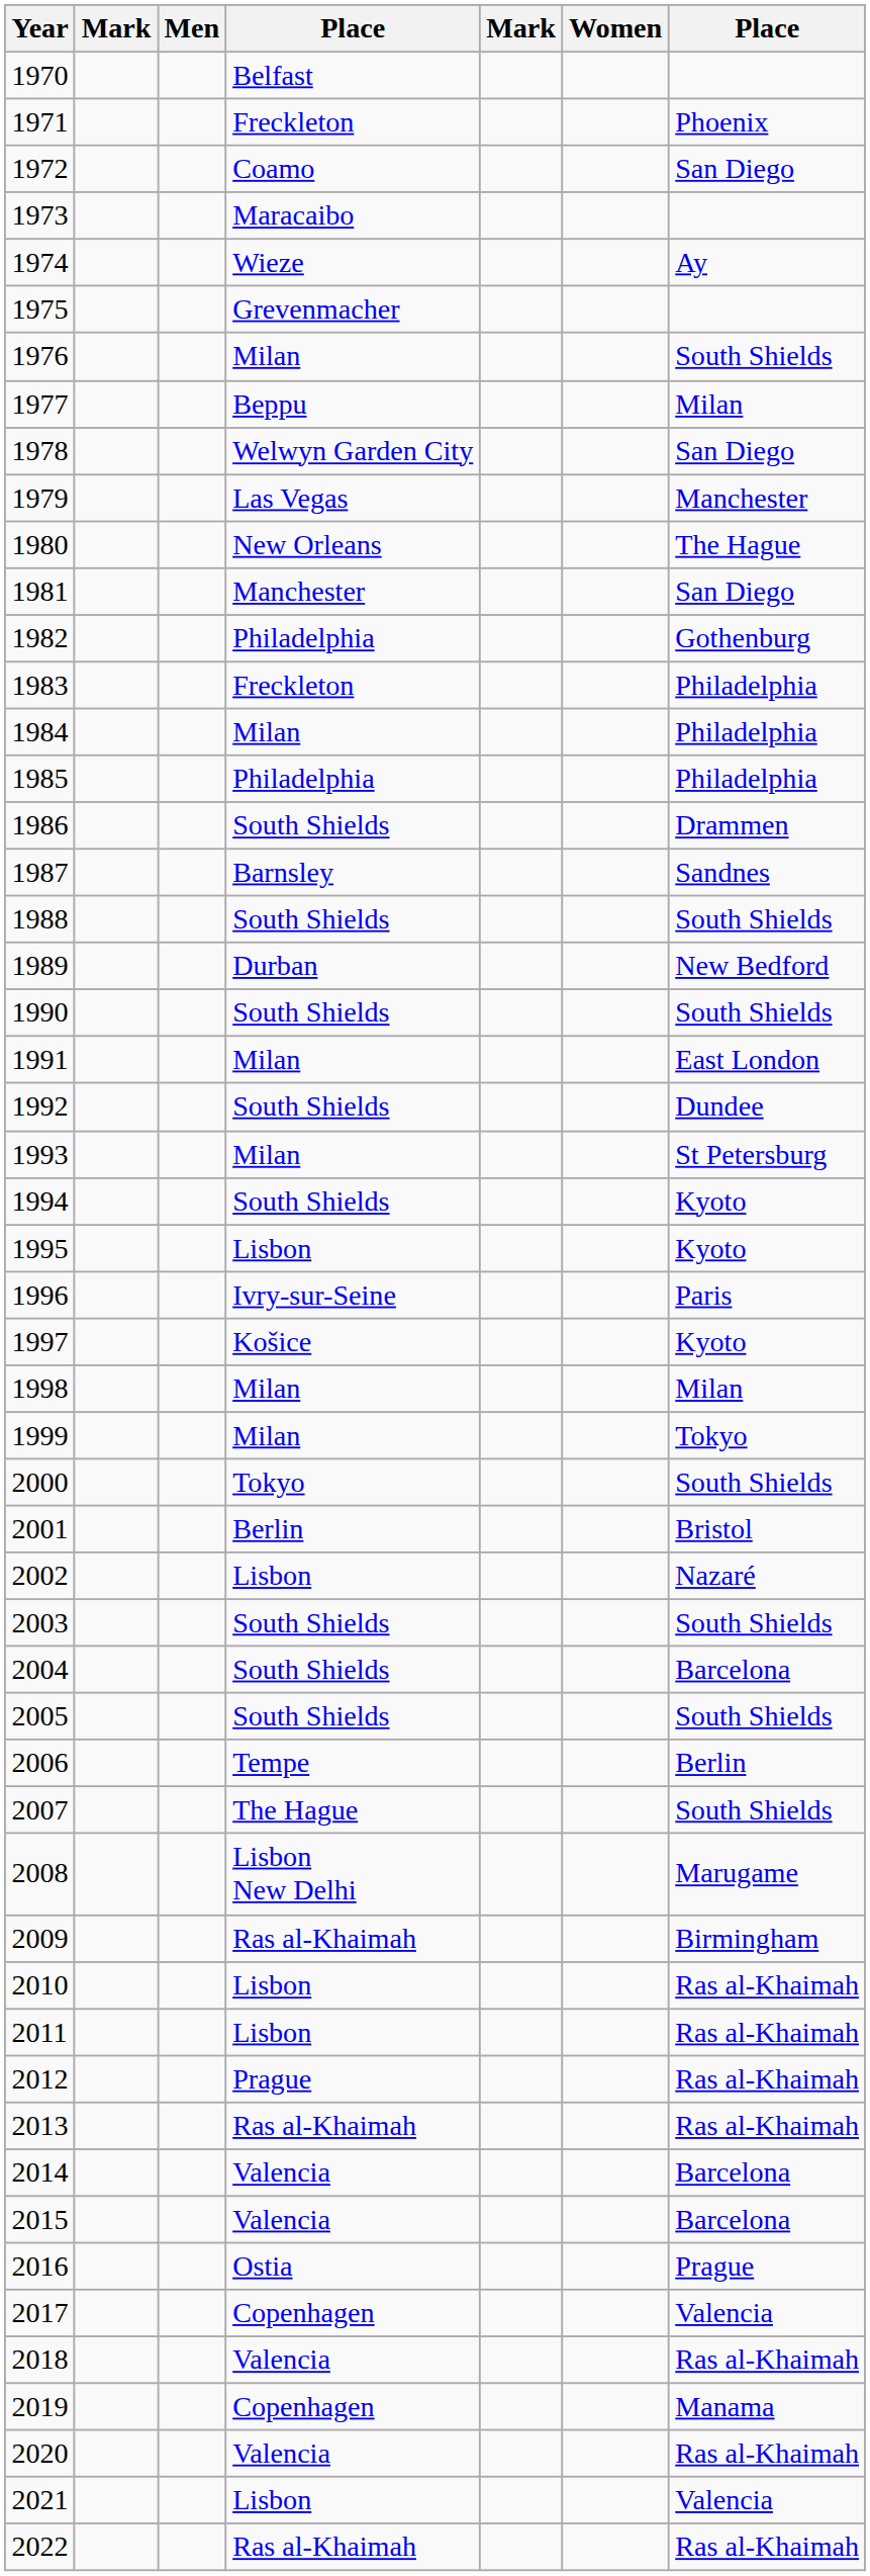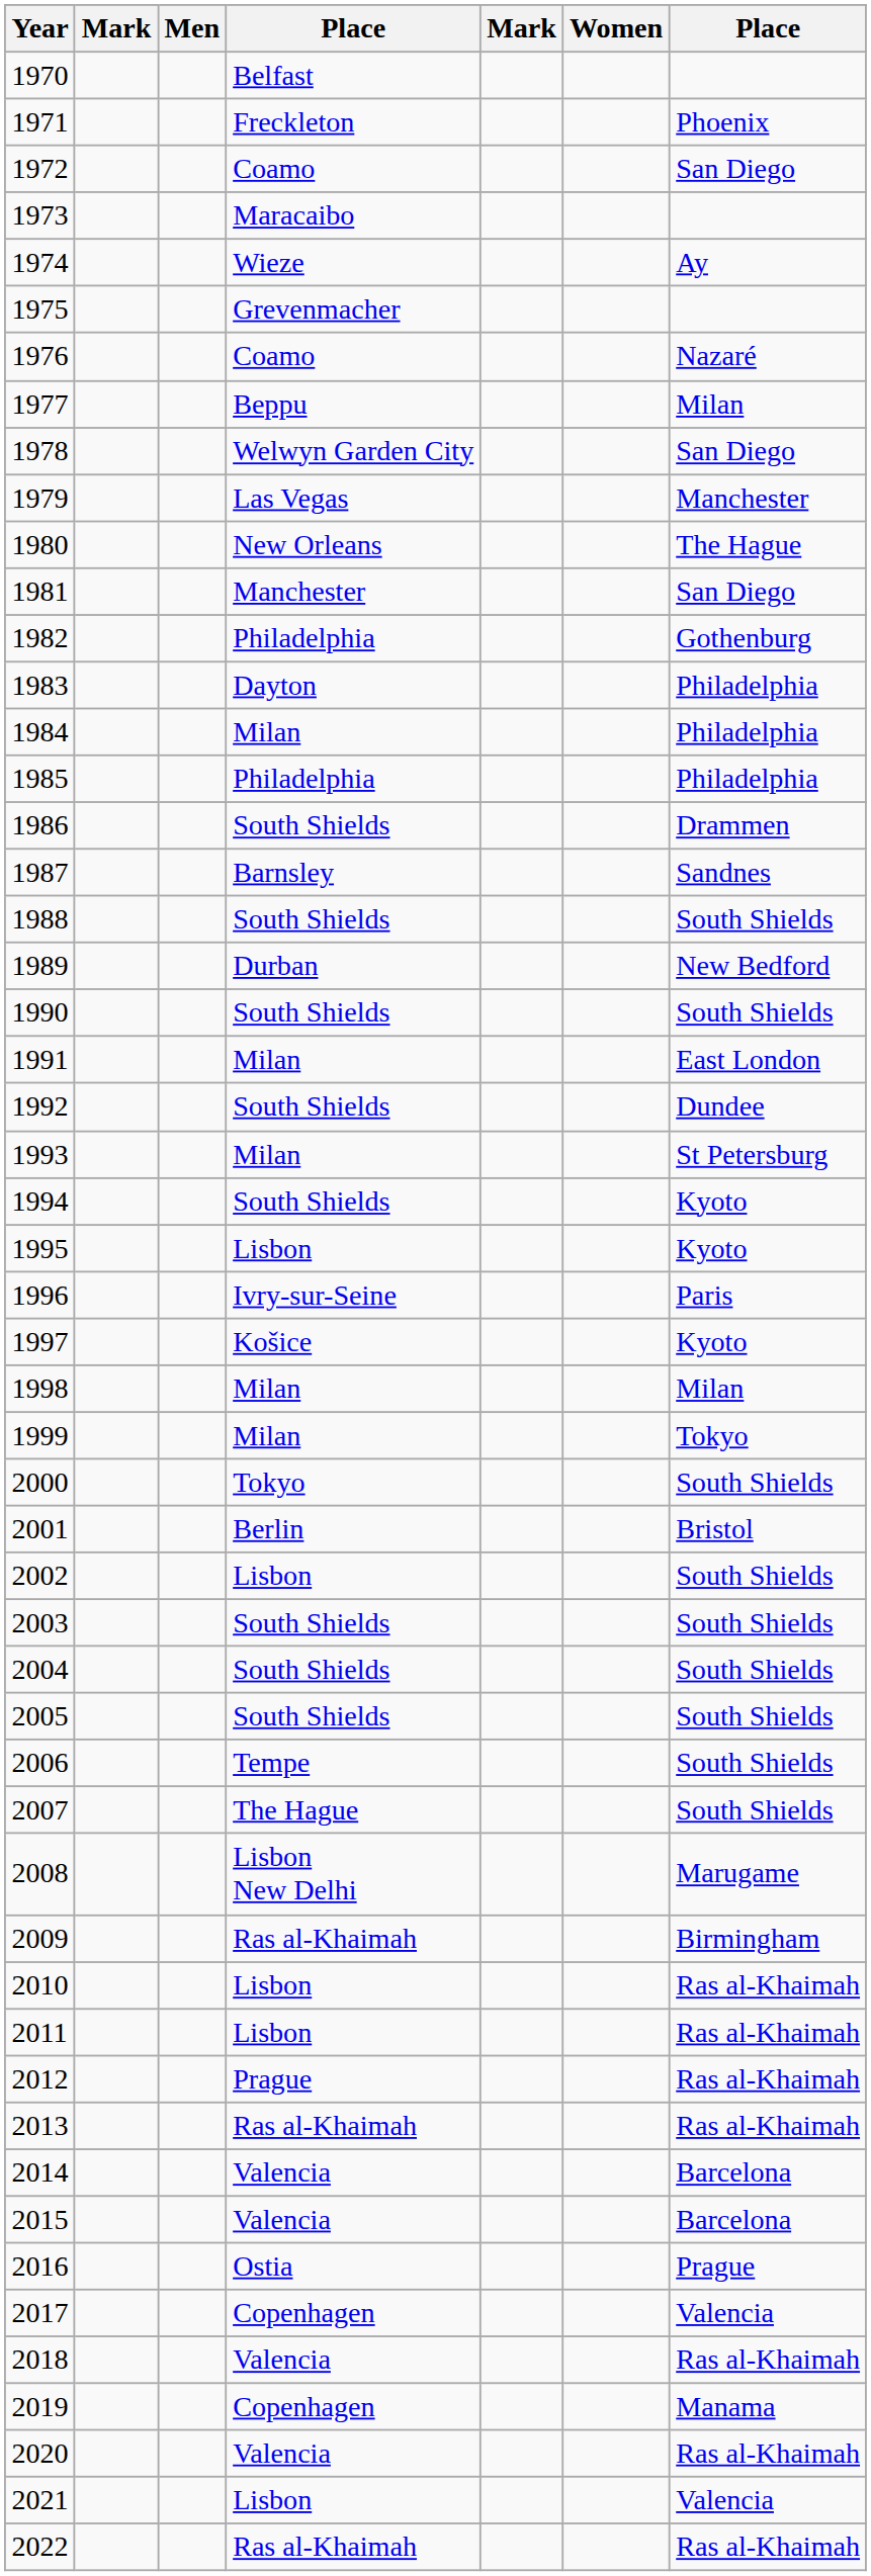1976 | column 4: Milan -> Coamo
1976 | column 7: South Shields -> Nazaré
1983 | column 4: Freckleton -> Dayton
2002 | column 7: Nazaré -> South Shields
2004 | column 7: Barcelona -> South Shields
2006 | column 7: Berlin -> South Shields
